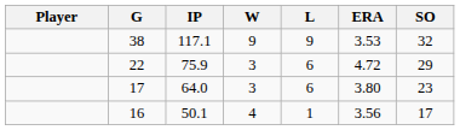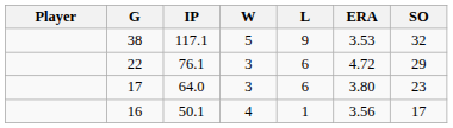38 | W: 9 -> 5
22 | IP: 75.9 -> 76.1
